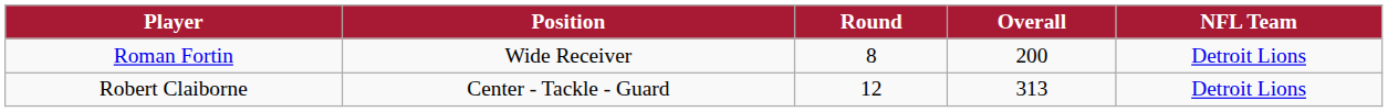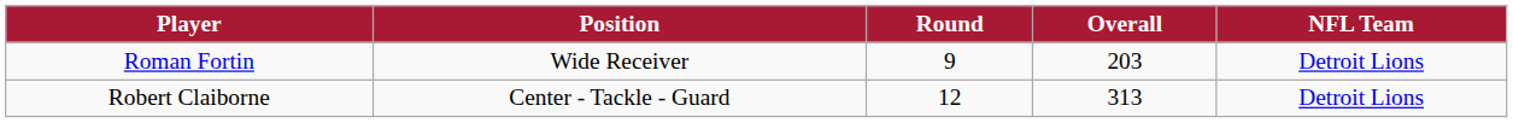Roman Fortin | Round: 8 -> 9
Roman Fortin | Overall: 200 -> 203
